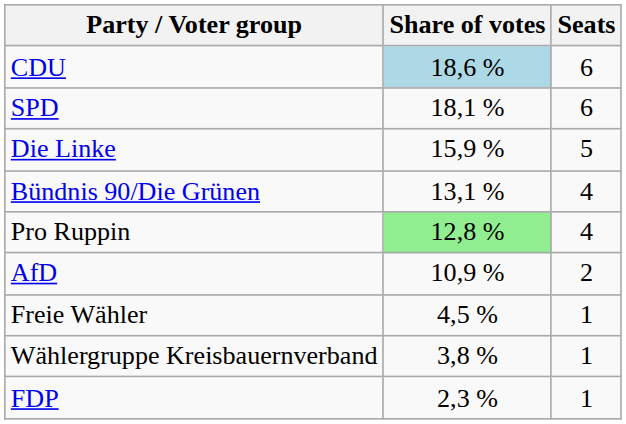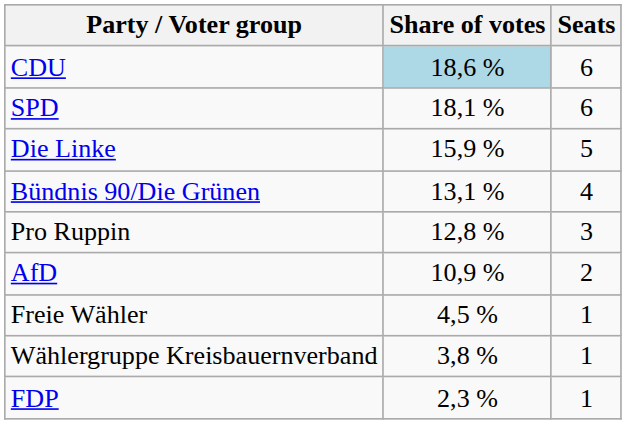Pro Ruppin | Share of votes: lightgreen background -> no background
Pro Ruppin | Seats: 4 -> 3
